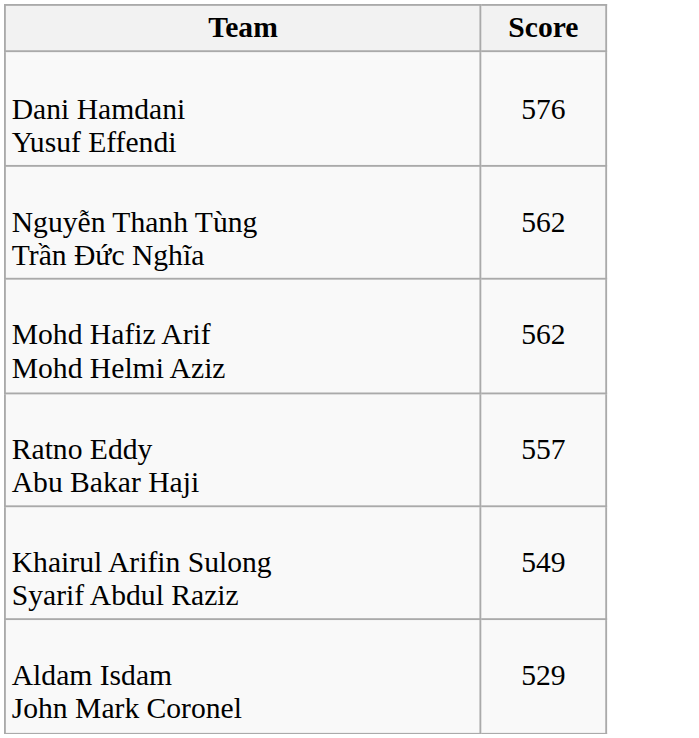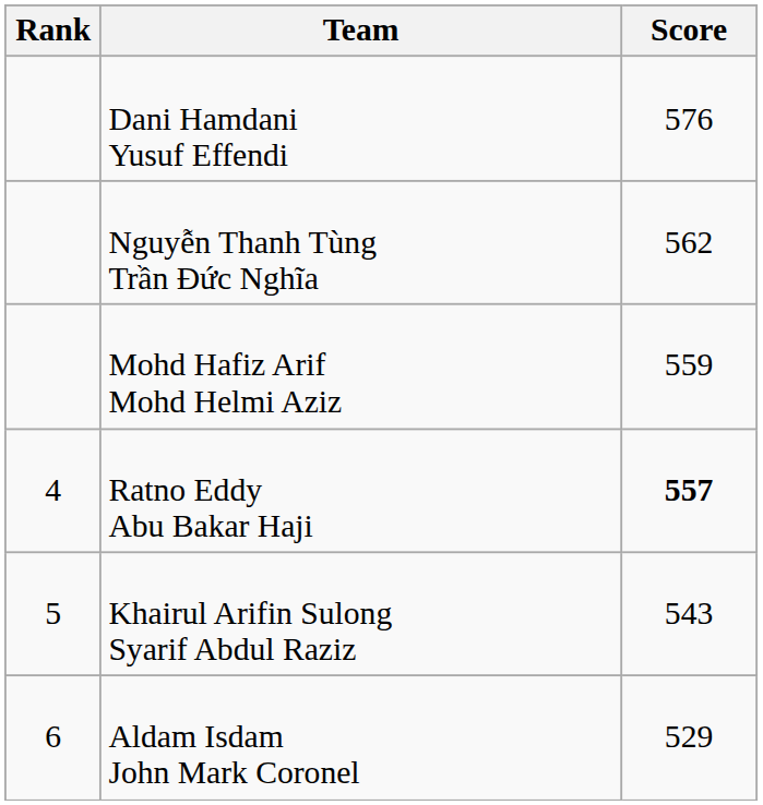+ column: Rank | 4 | 5 | 6
Mohd Hafiz Arif Mohd Helmi Aziz | Score: 562 -> 559
Ratno Eddy Abu Bakar Haji | Score: normal -> bold
Khairul Arifin Sulong Syarif Abdul Raziz | Score: 549 -> 543
